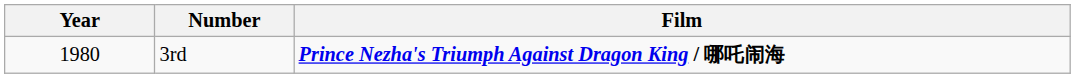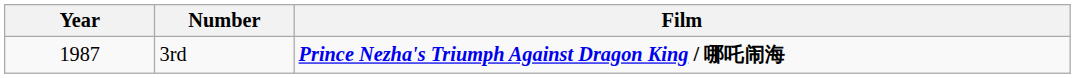3rd | Year: 1980 -> 1987
